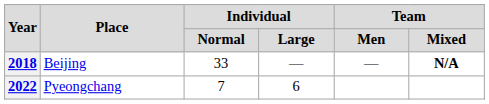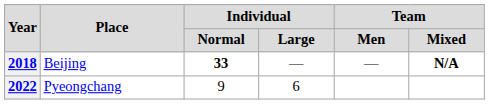2018 | Individual / Normal: normal -> bold
2022 | Individual / Normal: 7 -> 9
